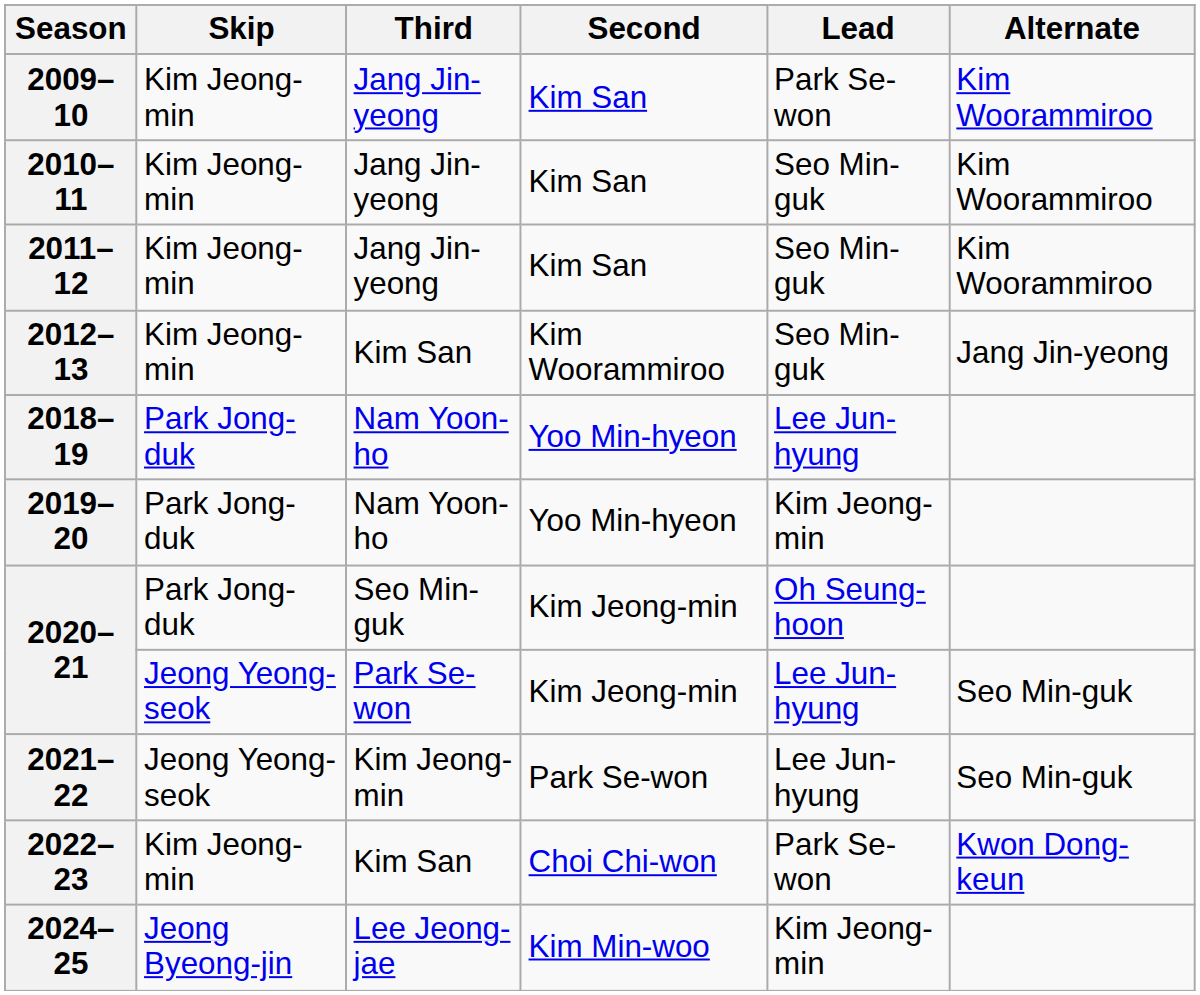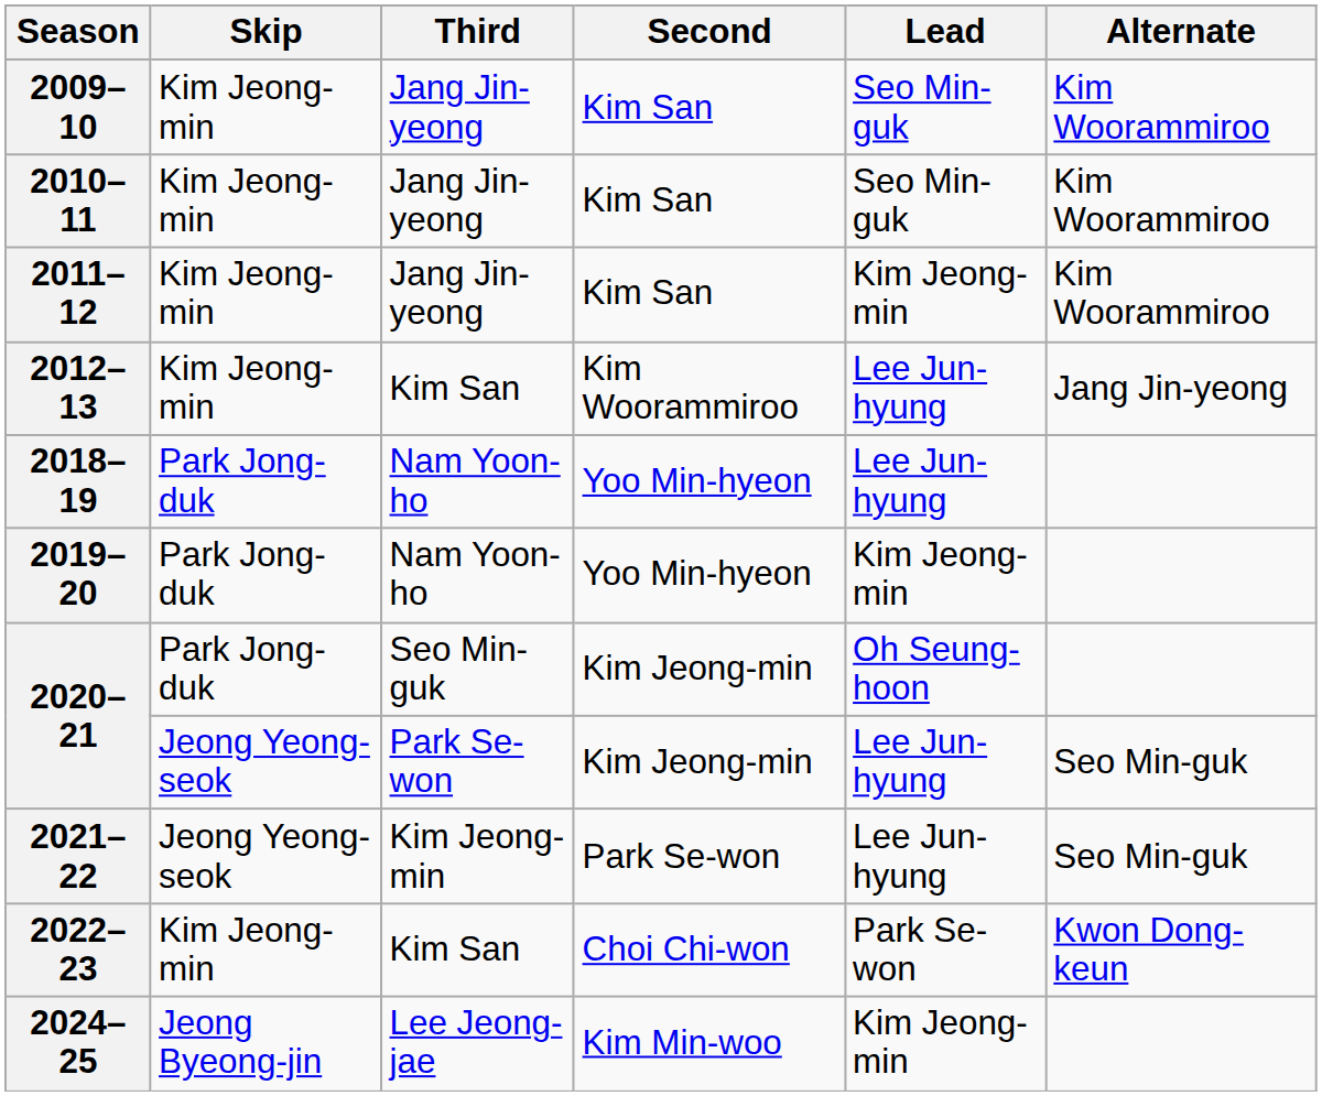2009–10 | Lead: Park Se-won -> Seo Min-guk
2011–12 | Lead: Seo Min-guk -> Kim Jeong-min
2012–13 | Lead: Seo Min-guk -> Lee Jun-hyung
